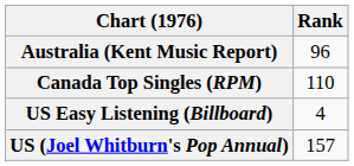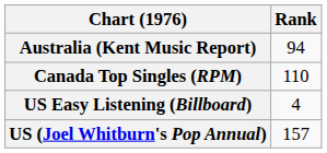Australia (Kent Music Report) | Rank: 96 -> 94
